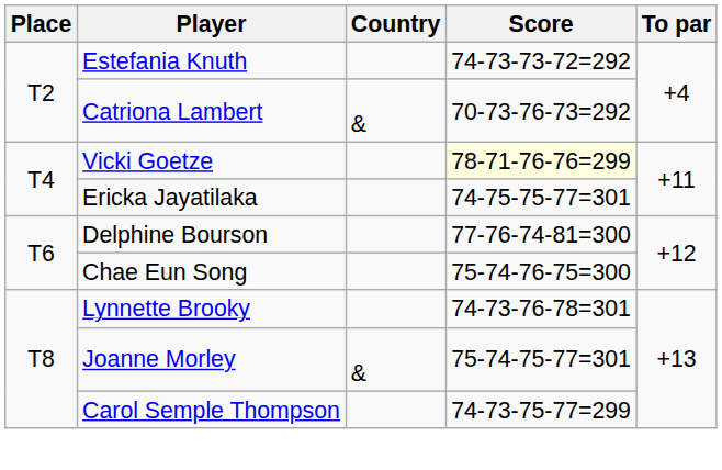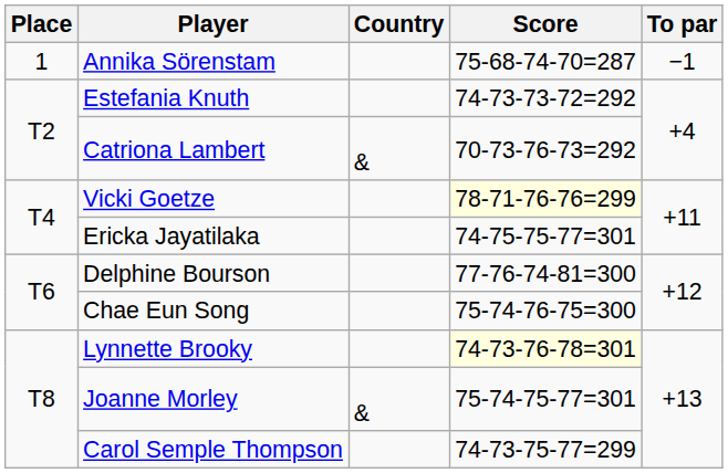+ row: 1 | Annika Sörenstam | 75-68-74-70=287 | −1
Lynnette Brooky | Score: no background -> lightyellow background
